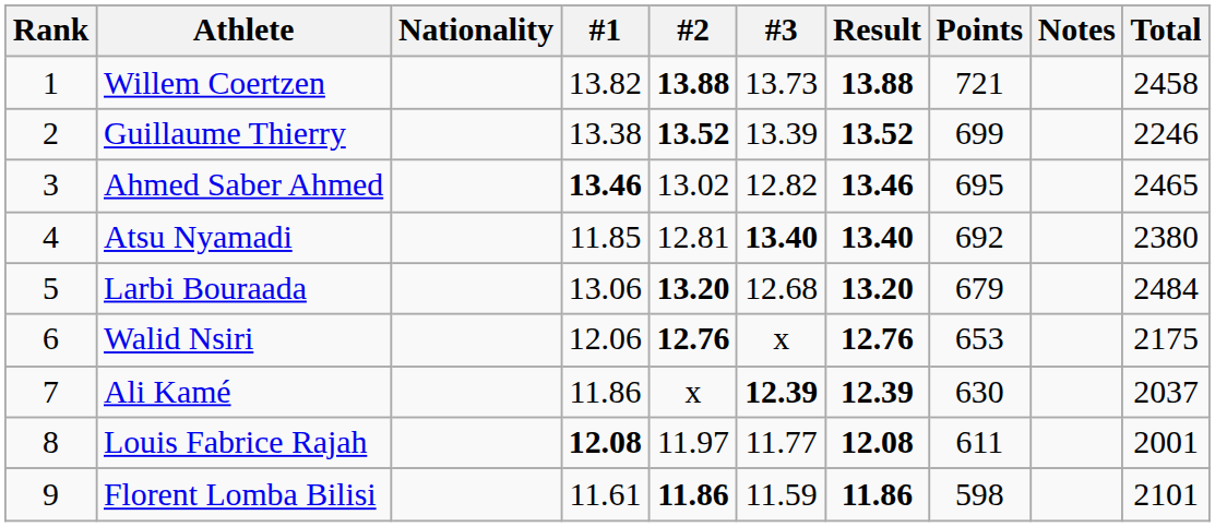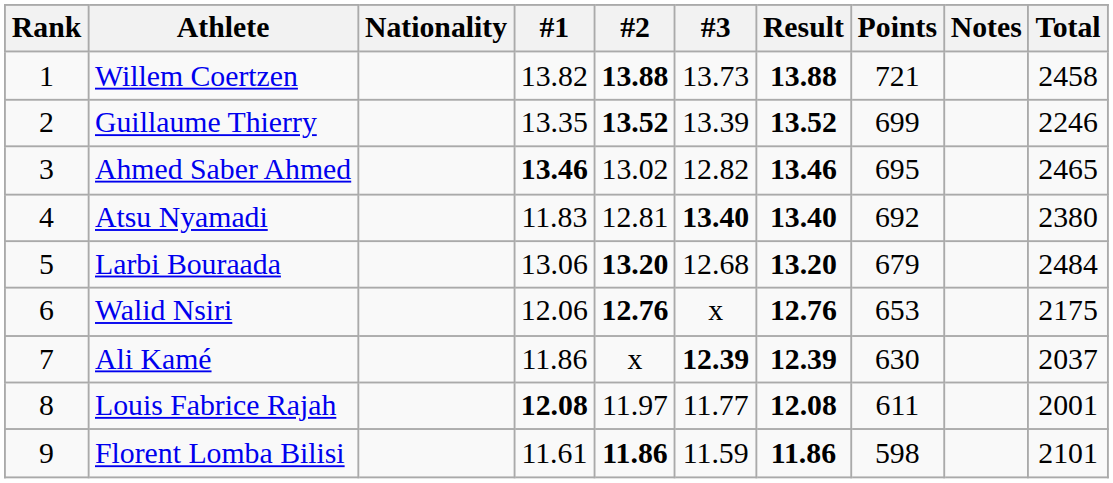Guillaume Thierry | #1: 13.38 -> 13.35
Atsu Nyamadi | #1: 11.85 -> 11.83
